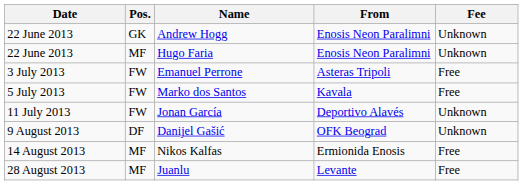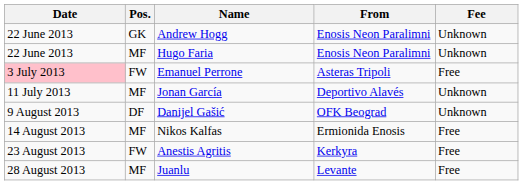Emanuel Perrone | Date: no background -> pink background
- row: 5 July 2013 | FW | Marko dos Santos | Kavala | Free
Jonan García | Pos.: FW -> MF
+ row: 23 August 2013 | FW | Anestis Agritis | Kerkyra | Free
